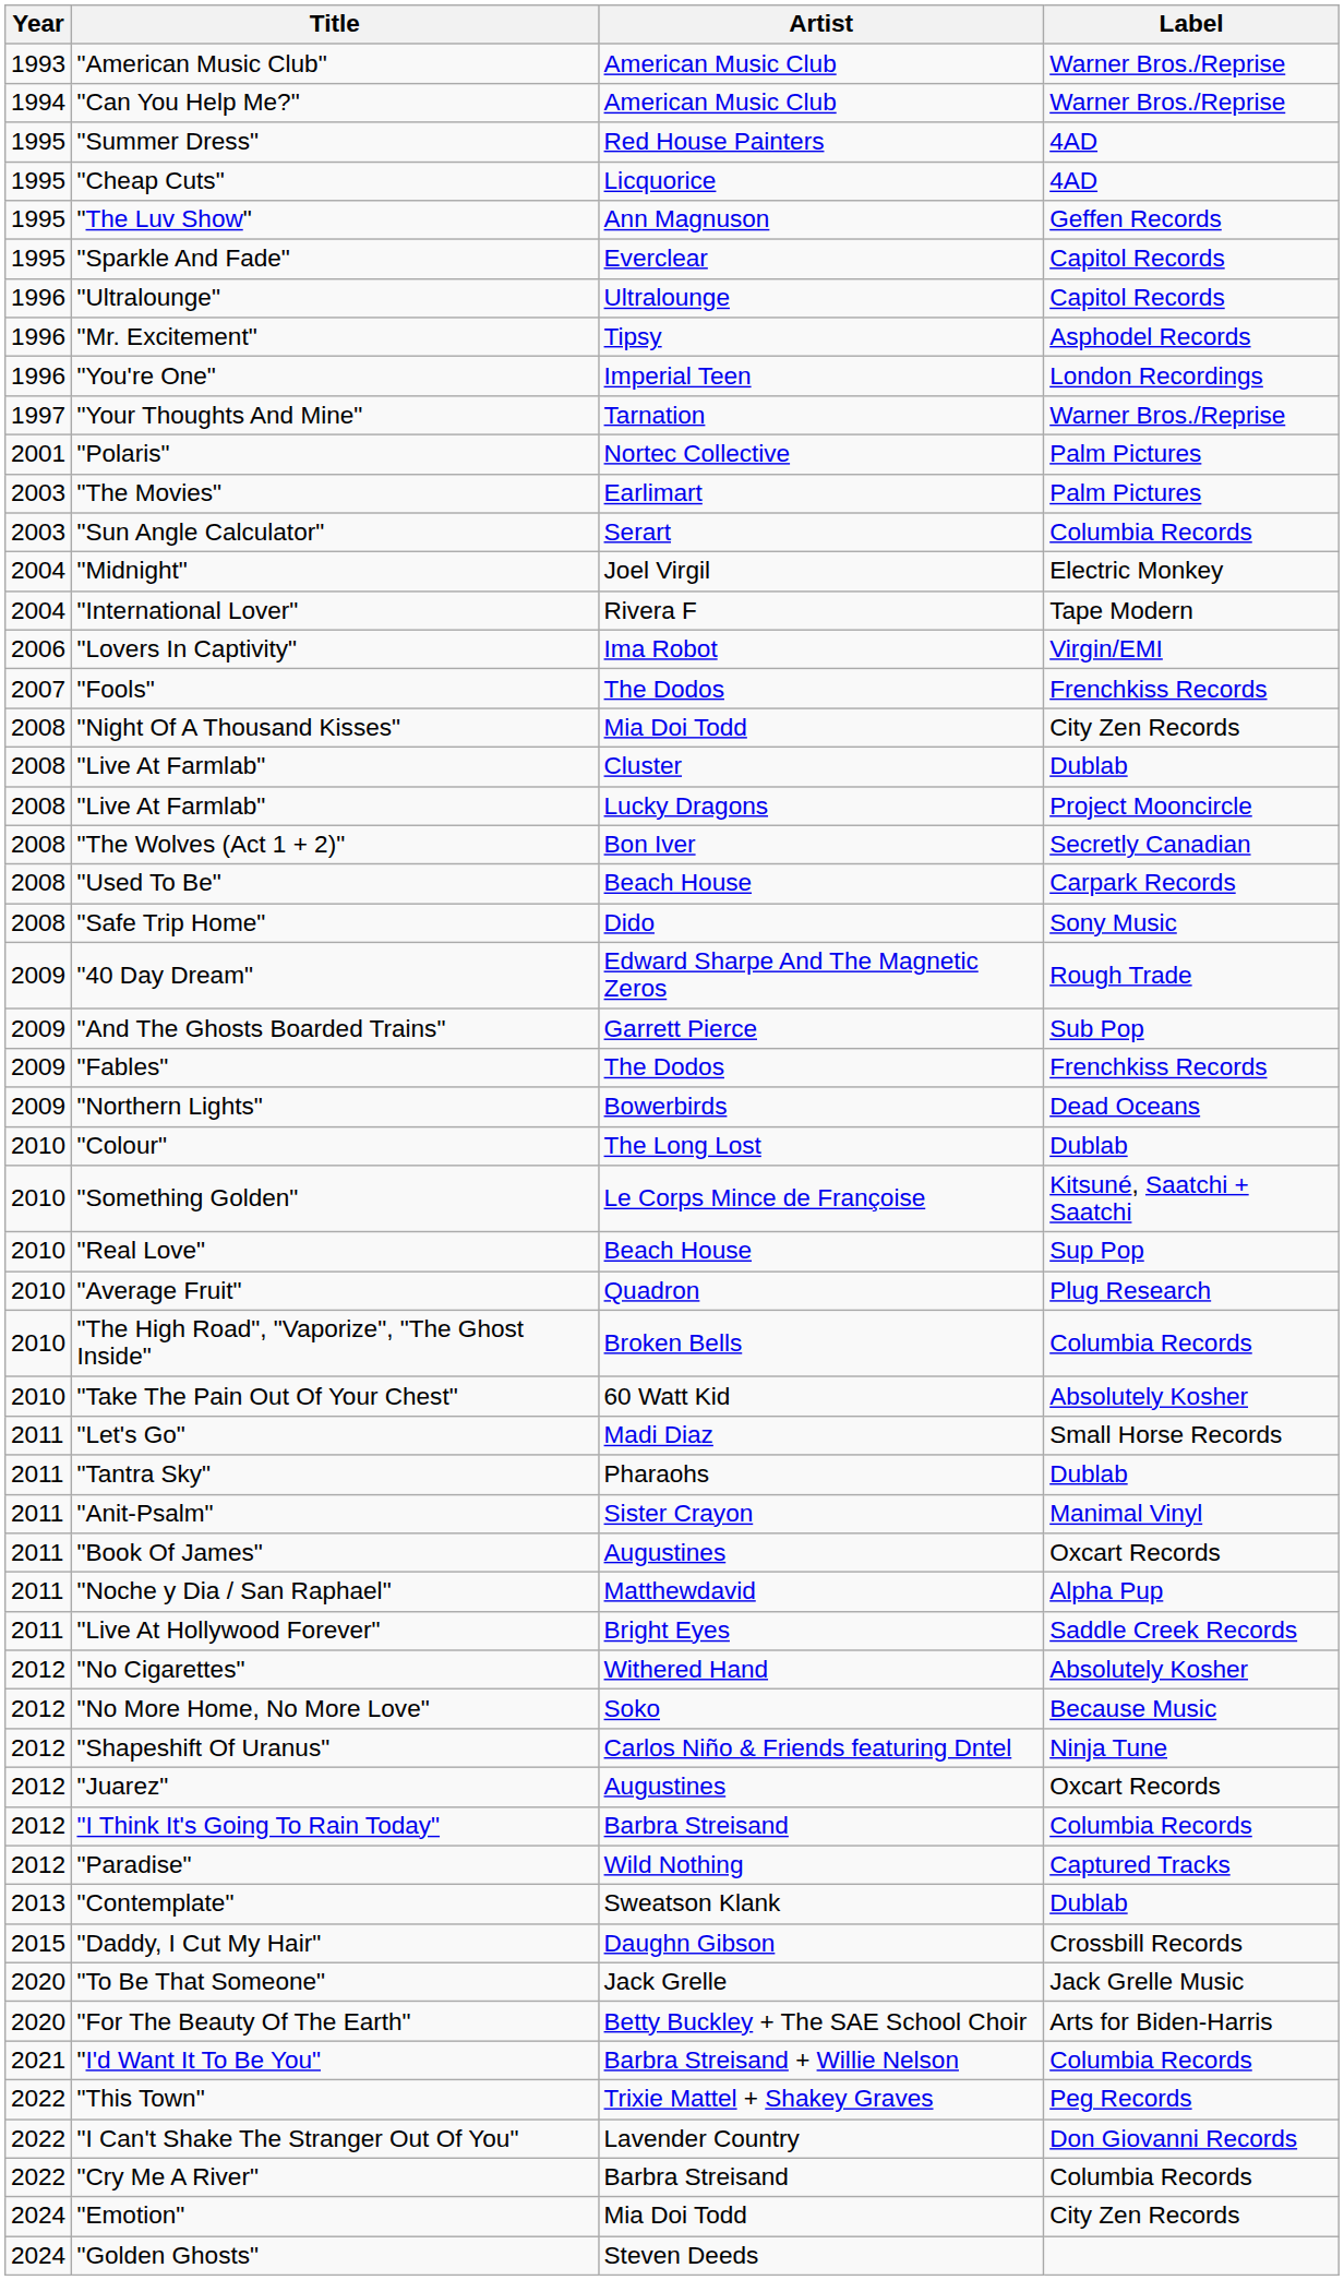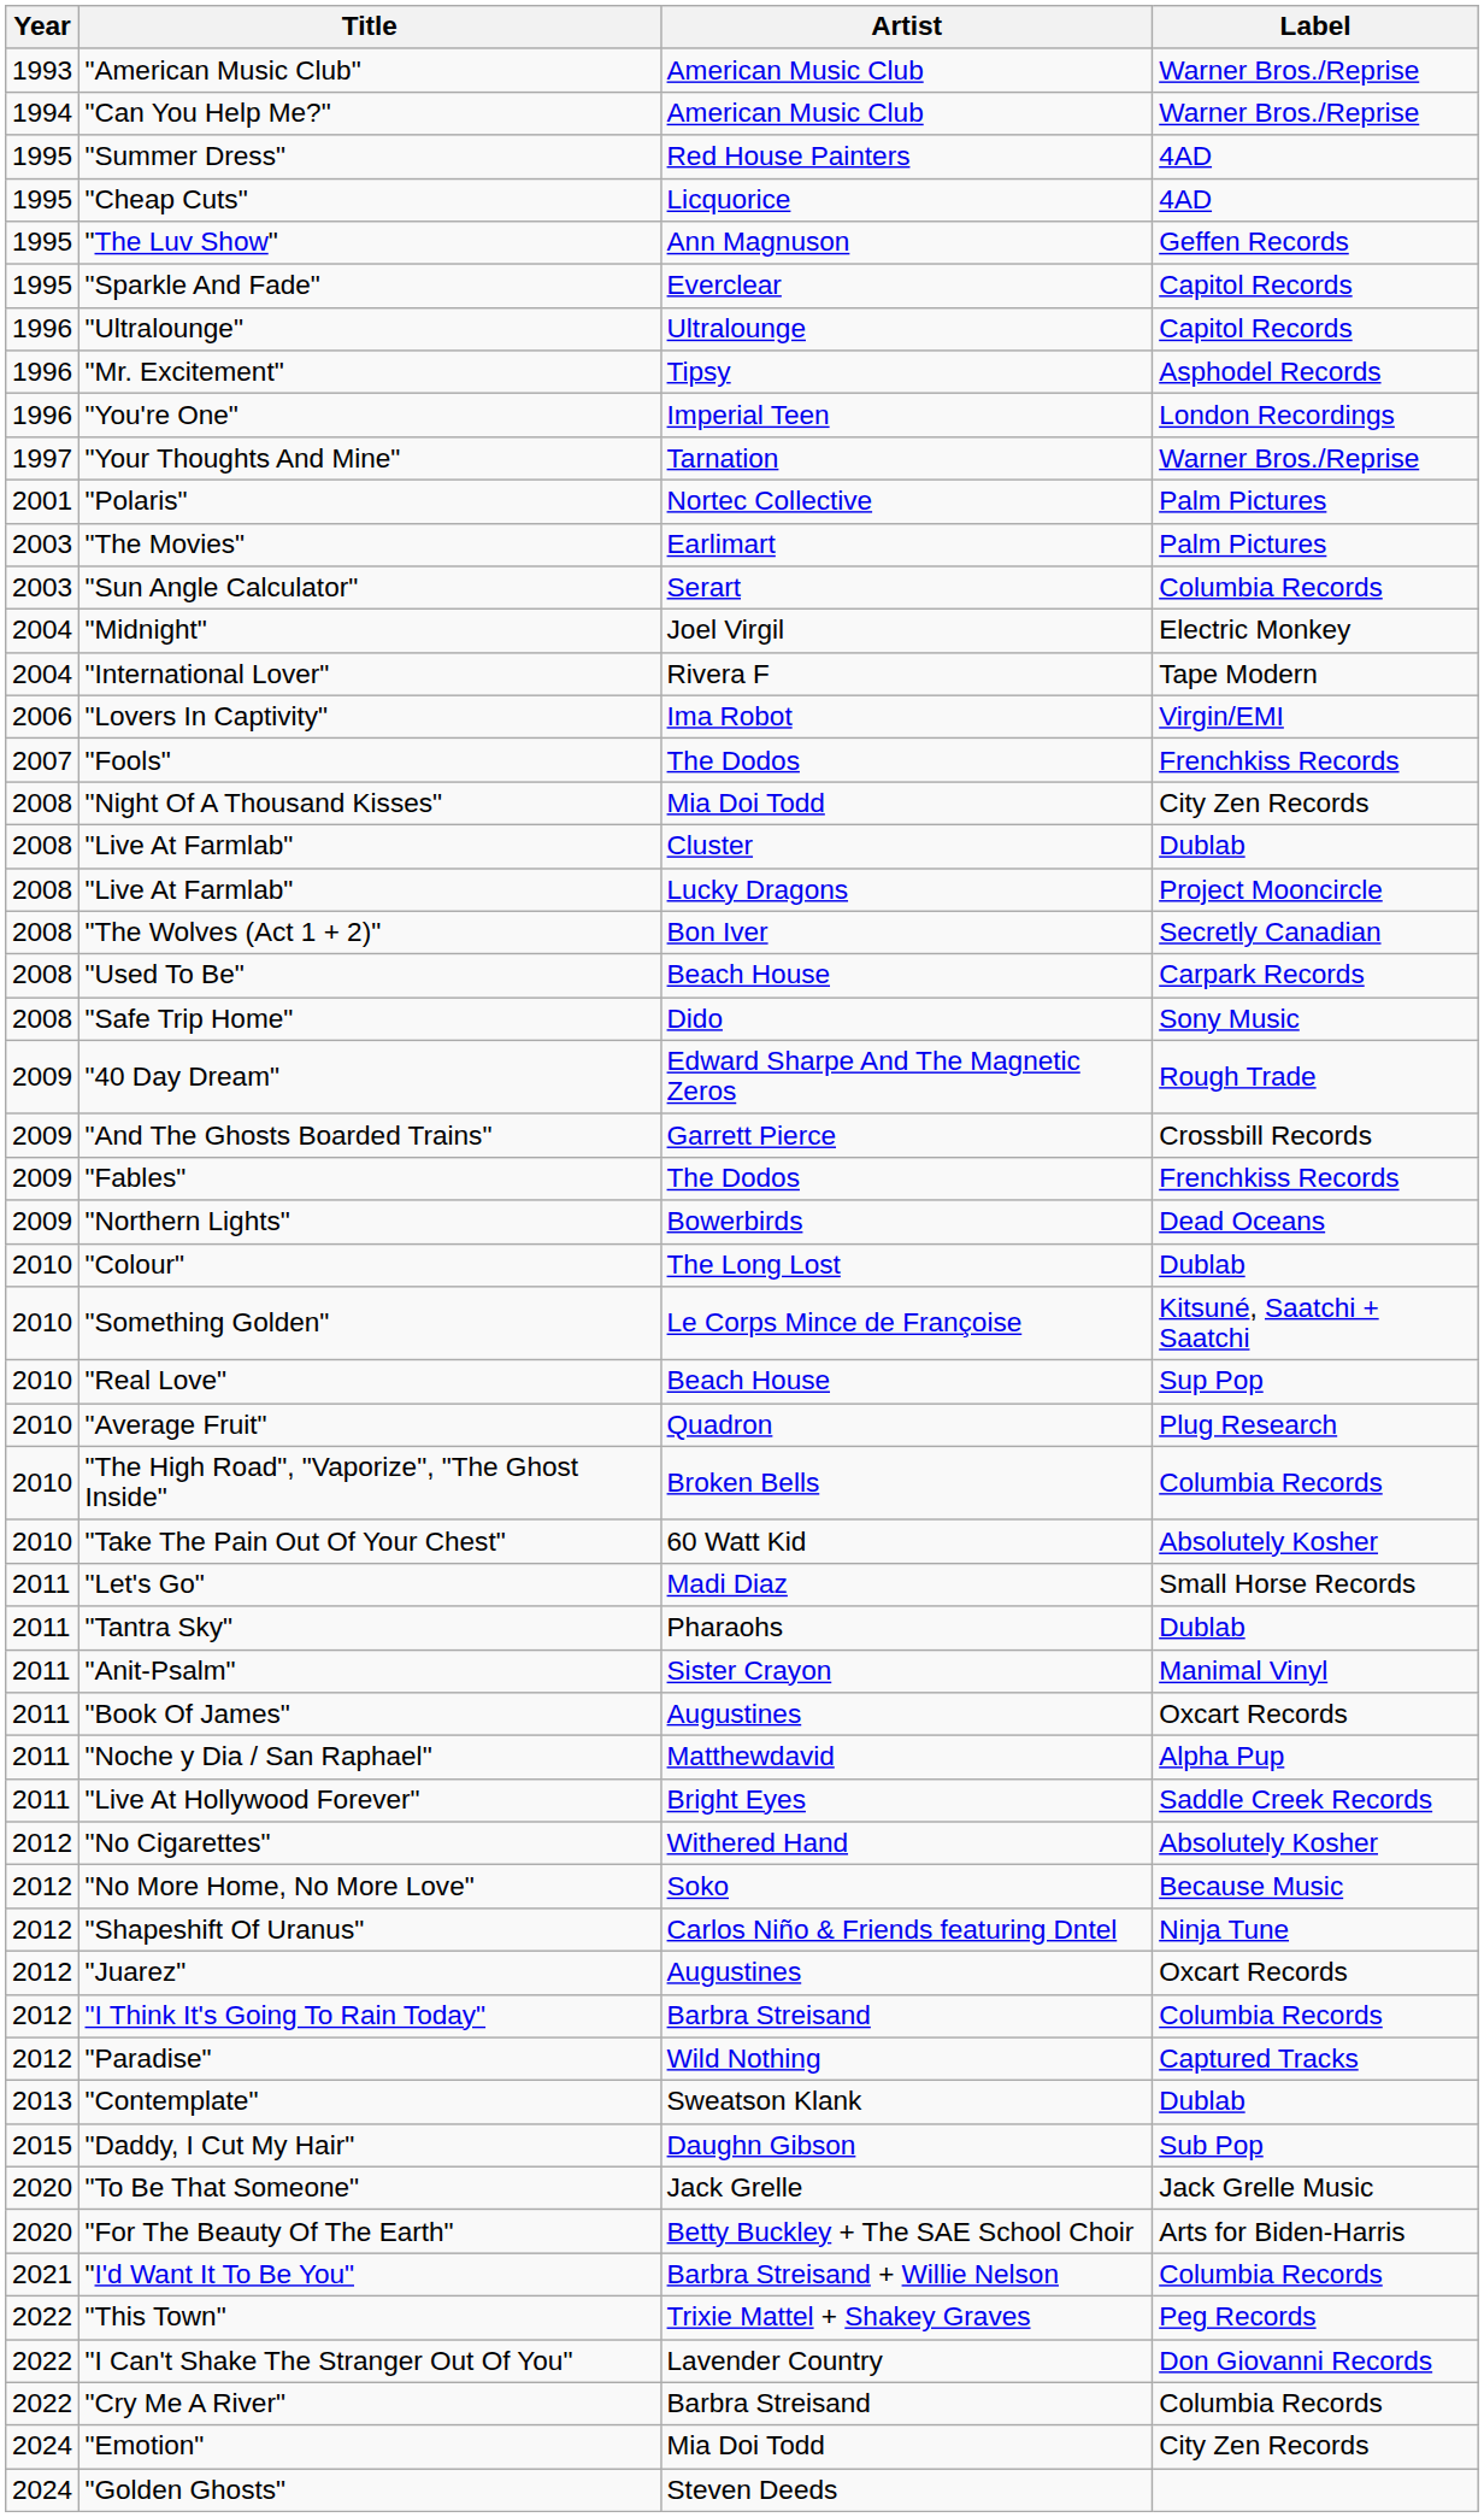"And The Ghosts Boarded Trains" | Label: Sub Pop -> Crossbill Records
"Daddy, I Cut My Hair" | Label: Crossbill Records -> Sub Pop
